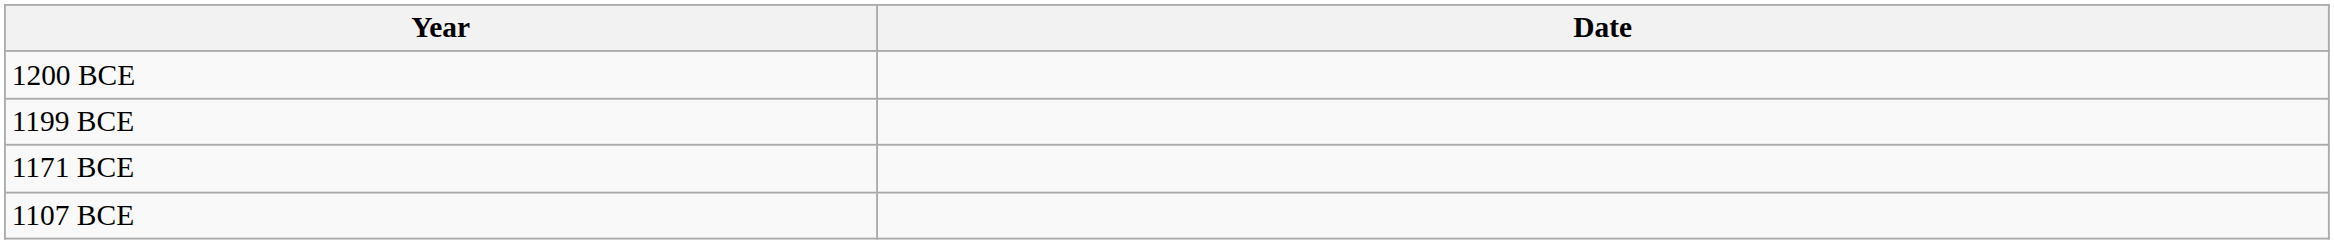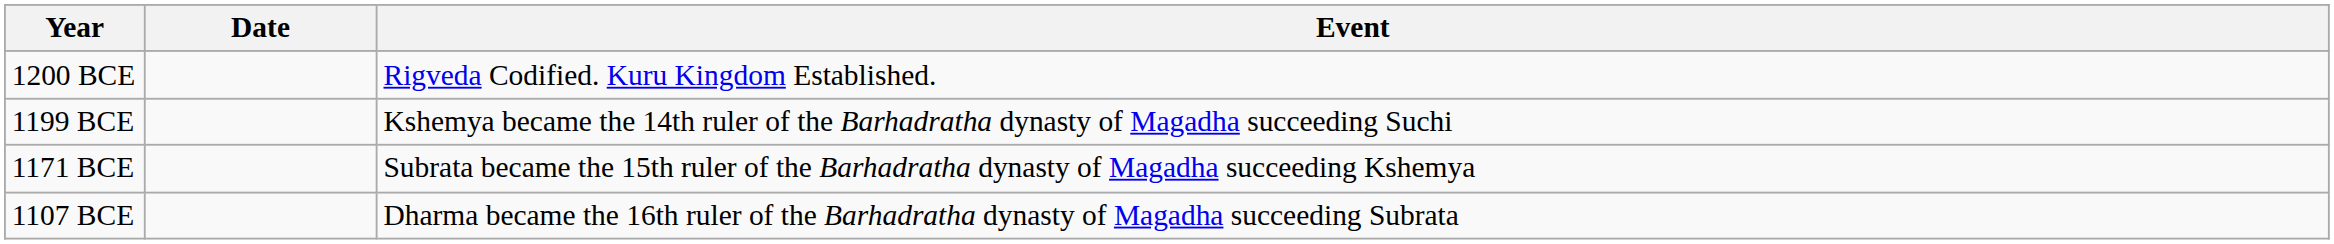+ column: Event | Rigveda Codified. Kuru Kingdom Established. | Kshemya became the 14th ruler of the Barhadratha dynasty of Magadha succeeding Suchi | Subrata became the 15th ruler of the Barhadratha dynasty of Magadha succeeding Kshemya | Dharma became the 16th ruler of the Barhadratha dynasty of Magadha succeeding Subrata
